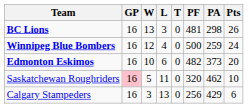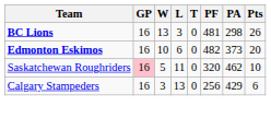- row: Winnipeg Blue Bombers | 16 | 12 | 4 | 0 | 500 | 259 | 24
